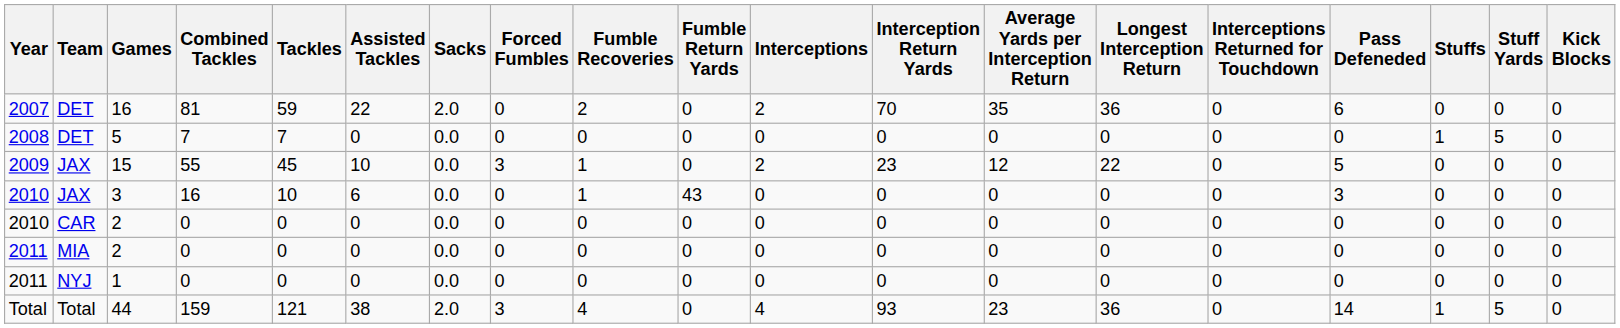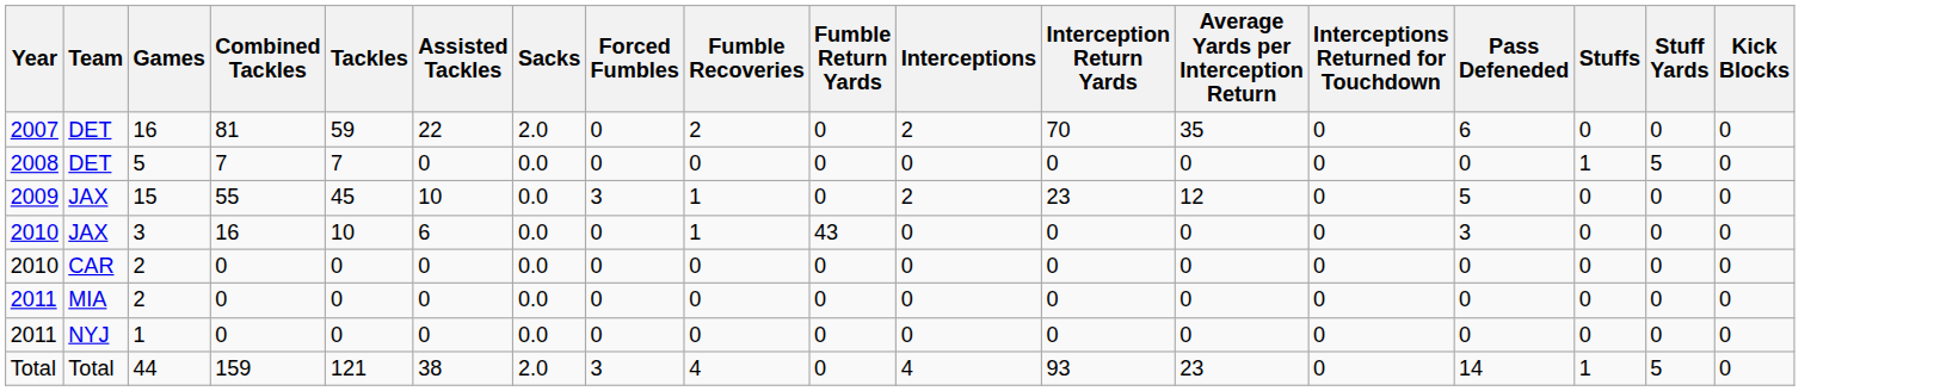- column: Longest Interception Return | 36 | 0 | 22 | 0 | 0 | 0 | 0 | 36
